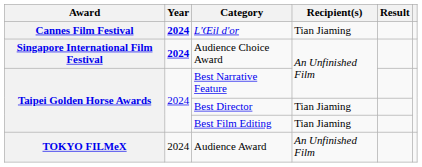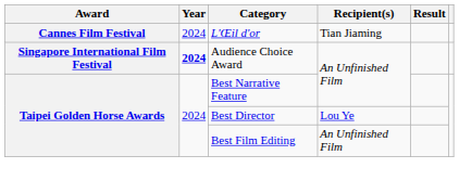L'Œil d'or | Year: bold -> normal
Best Director | Recipient(s): Tian Jiaming -> Lou Ye
Best Film Editing | Recipient(s): Tian Jiaming -> An Unfinished Film
- row: TOKYO FILMeX | 2024 | Audience Award | An Unfinished Film
